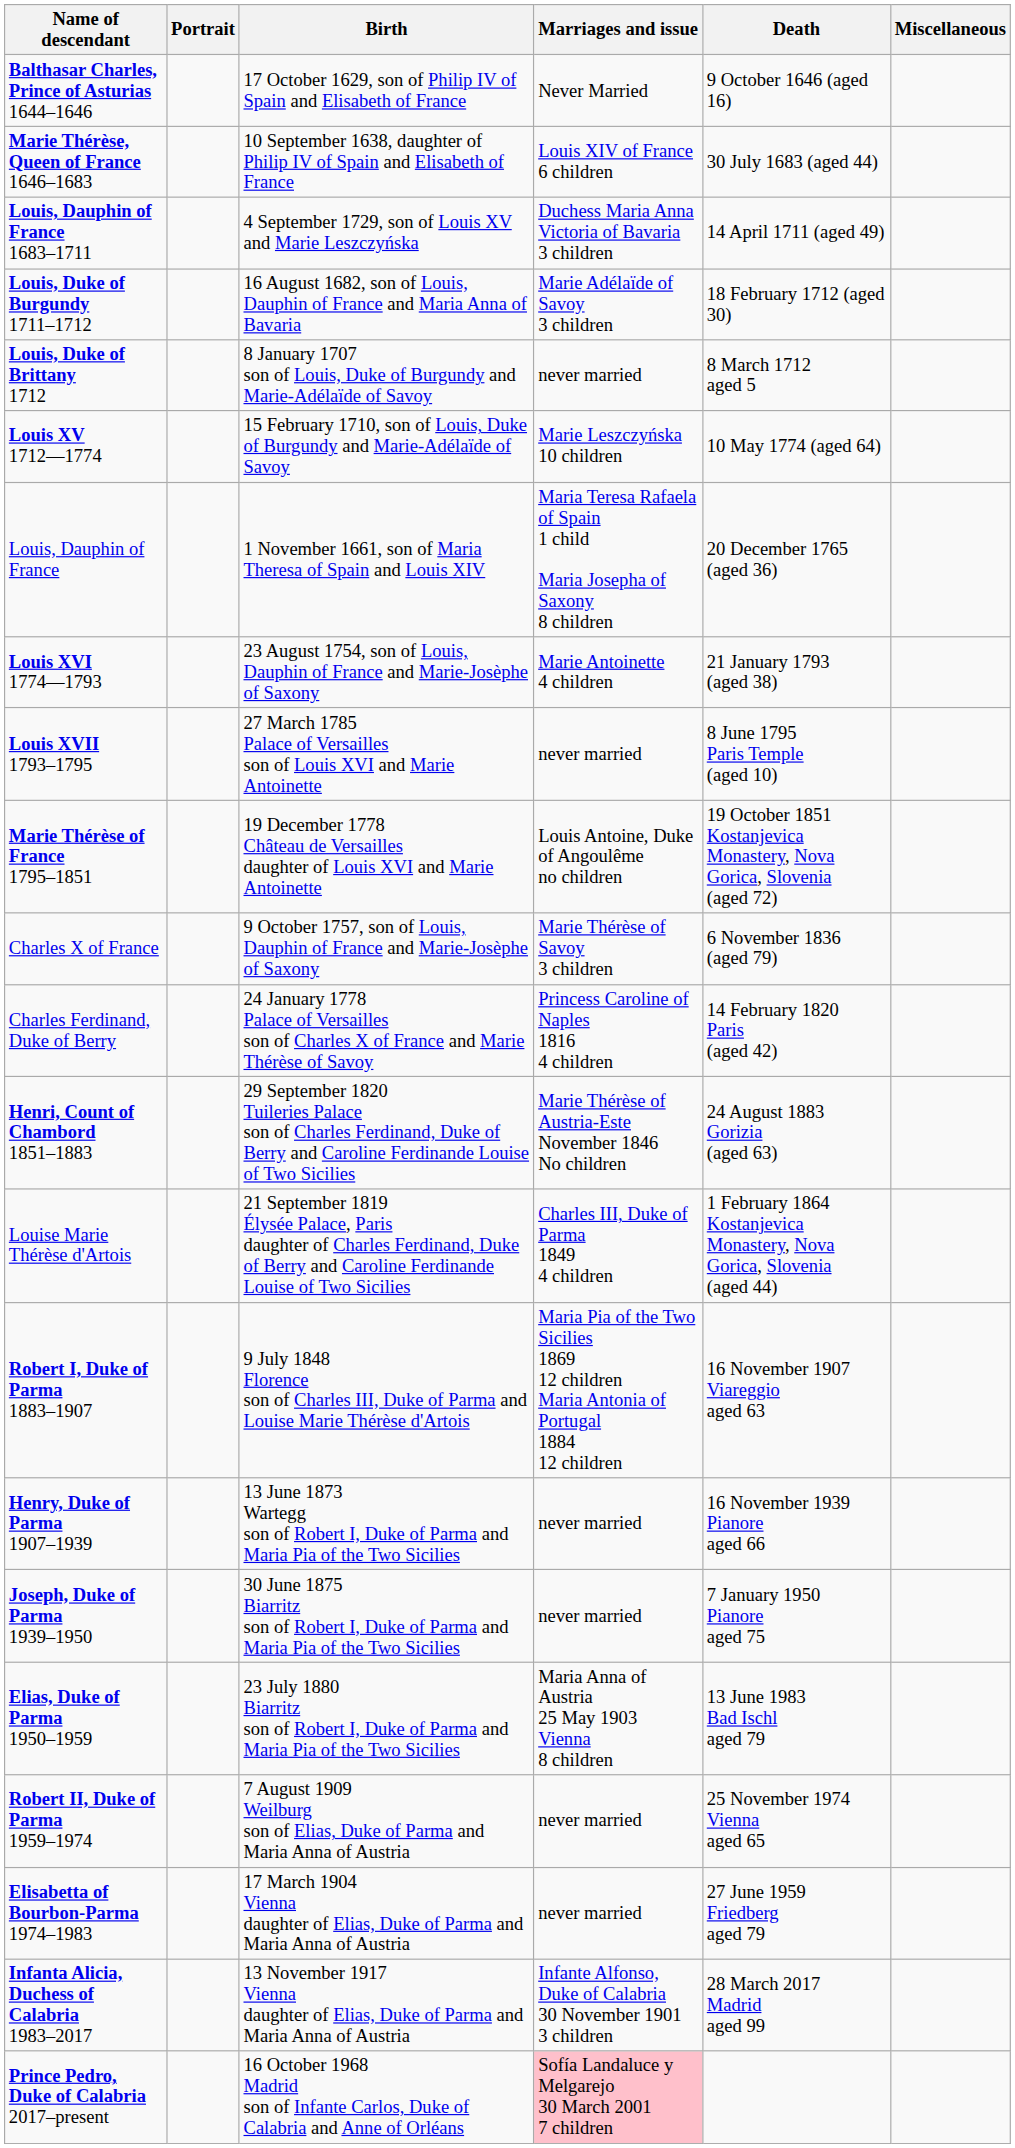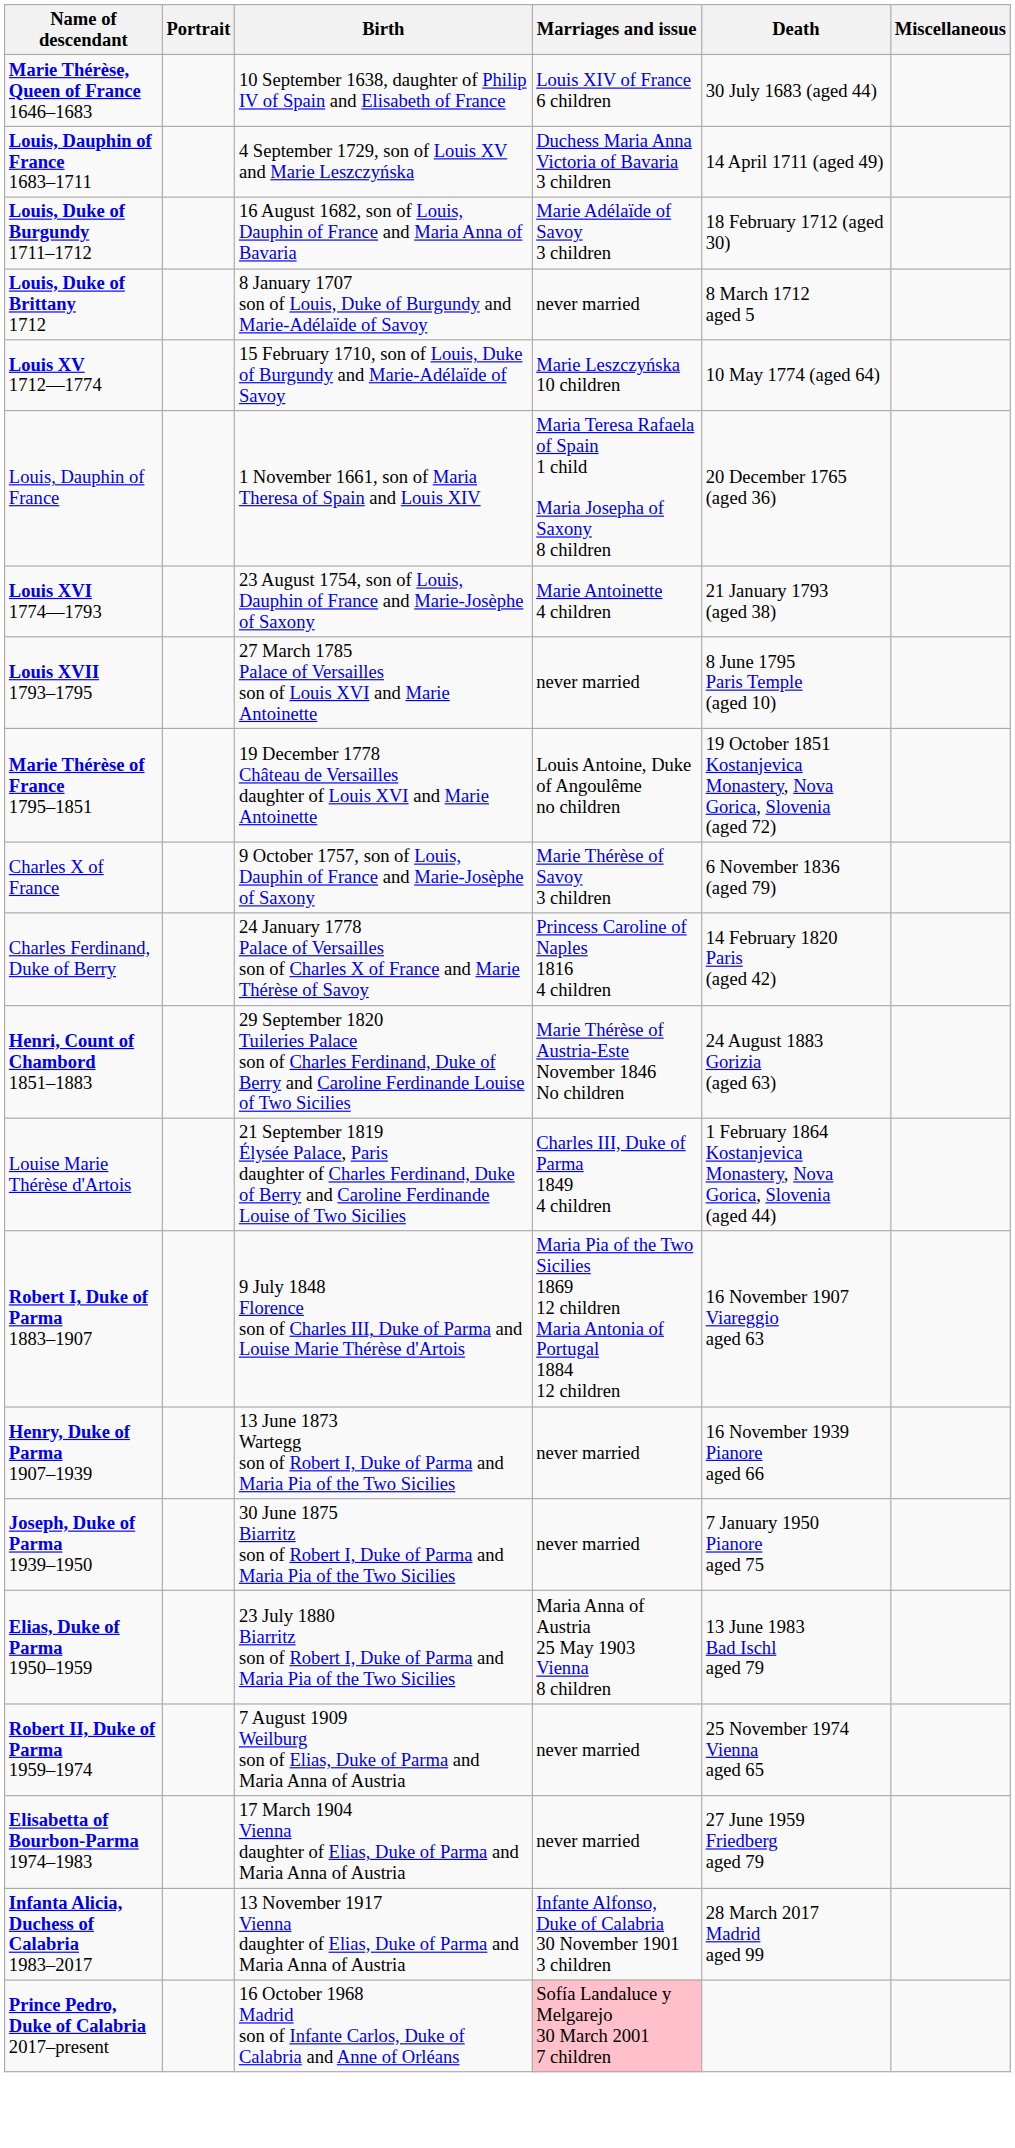- row: Balthasar Charles, Prince of Asturias 1644–1646 | 17 October 1629, son of Philip IV of Spain and Elisabeth of France | Never Married | 9 October 1646 (aged 16)
